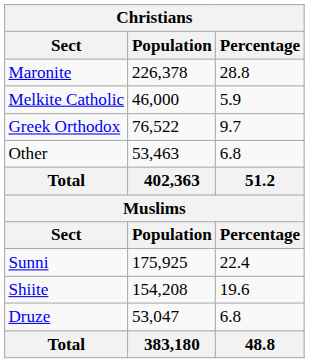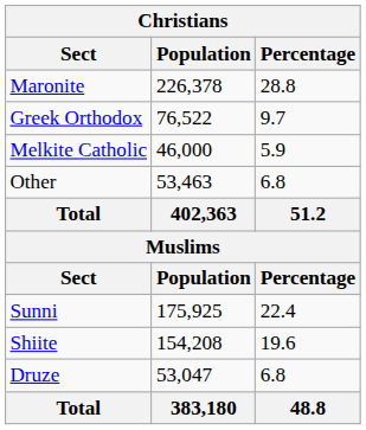rows swapped: Greek Orthodox <-> Melkite Catholic
